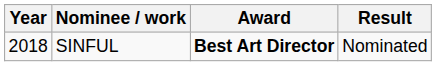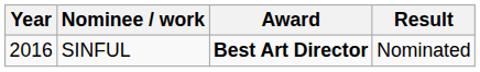SINFUL | Year: 2018 -> 2016
